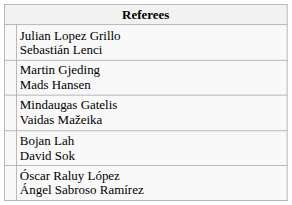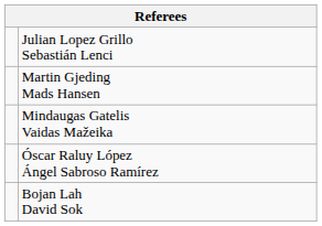rows swapped: Bojan Lah David Sok <-> Óscar Raluy López Ángel Sabroso Ramírez
